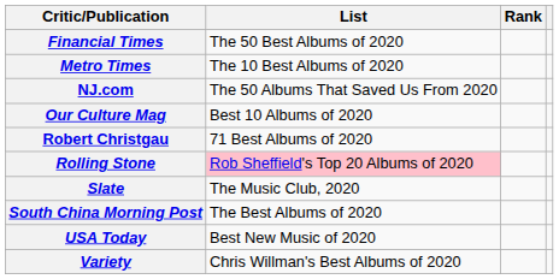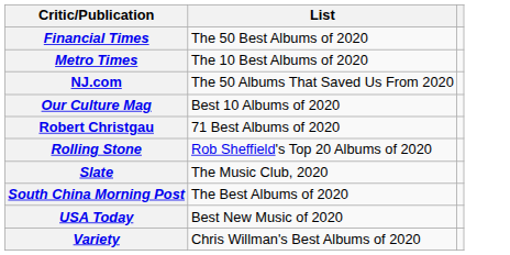- column: Rank
Rolling Stone | List: pink background -> no background
